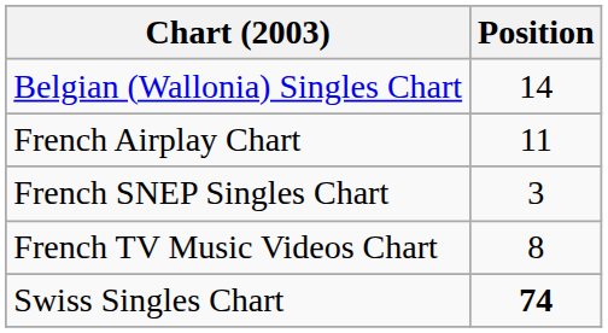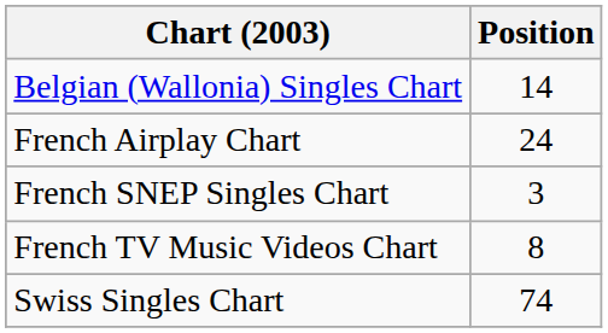French Airplay Chart | Position: 11 -> 24
Swiss Singles Chart | Position: bold -> normal
